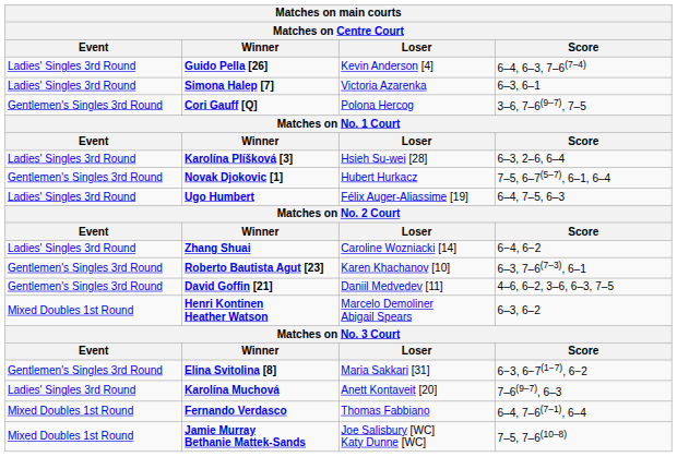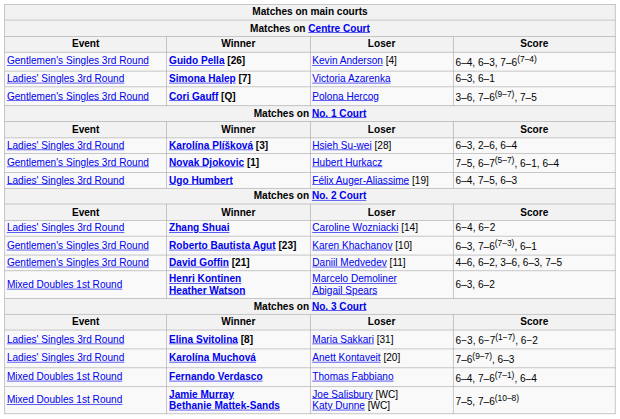Guido Pella [26] | Event: Ladies' Singles 3rd Round -> Gentlemen's Singles 3rd Round
Elina Svitolina [8] | Event: Gentlemen's Singles 3rd Round -> Ladies' Singles 3rd Round
